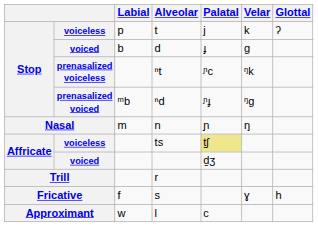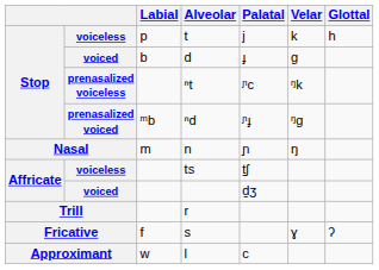t | Glottal: ʔ -> h
ts | Palatal: khaki background -> no background
s | Glottal: h -> ʔ
